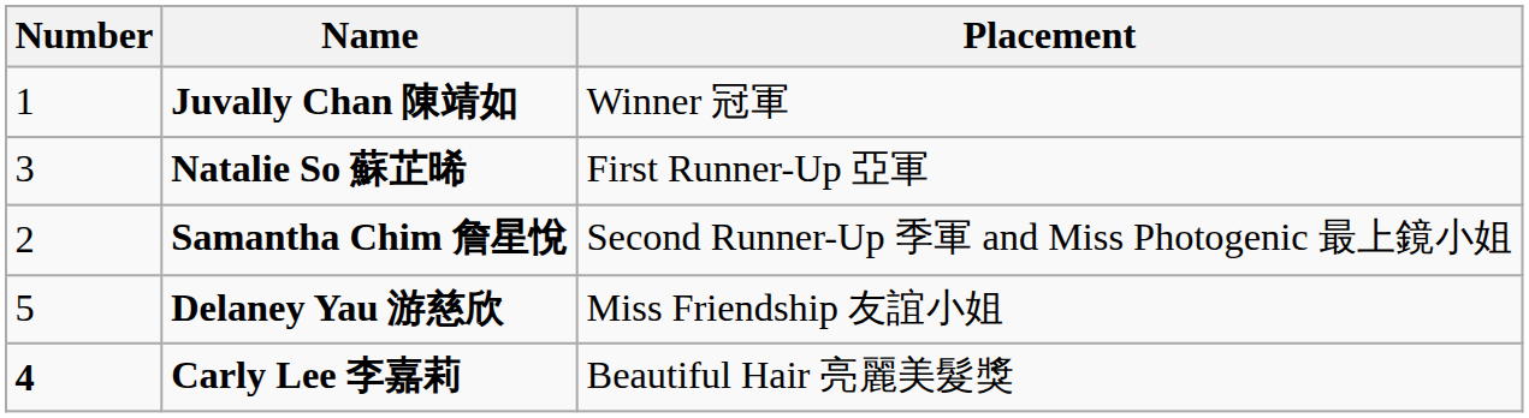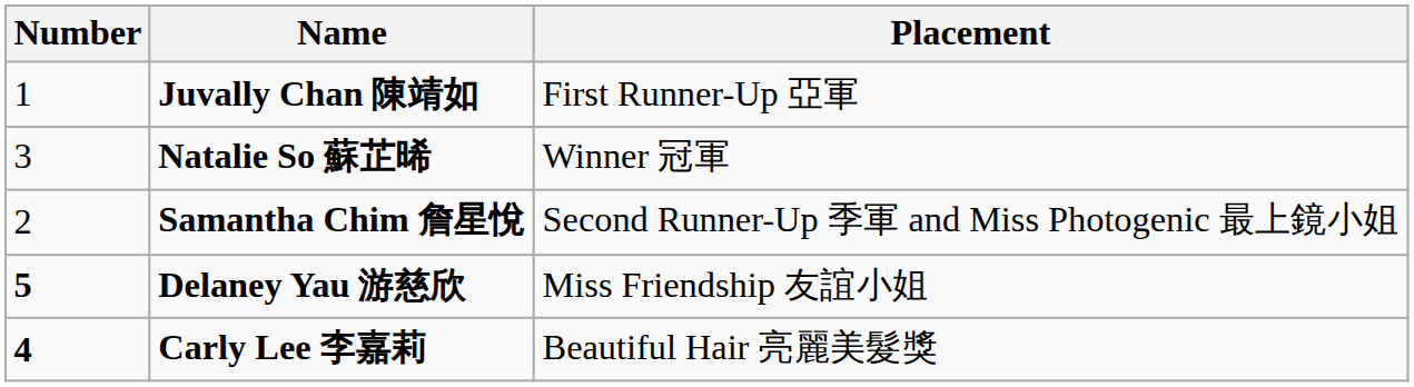Juvally Chan 陳靖如 | Placement: Winner 冠軍 -> First Runner-Up 亞軍
Natalie So 蘇芷晞 | Placement: First Runner-Up 亞軍 -> Winner 冠軍
Delaney Yau 游慈欣 | Number: normal -> bold
